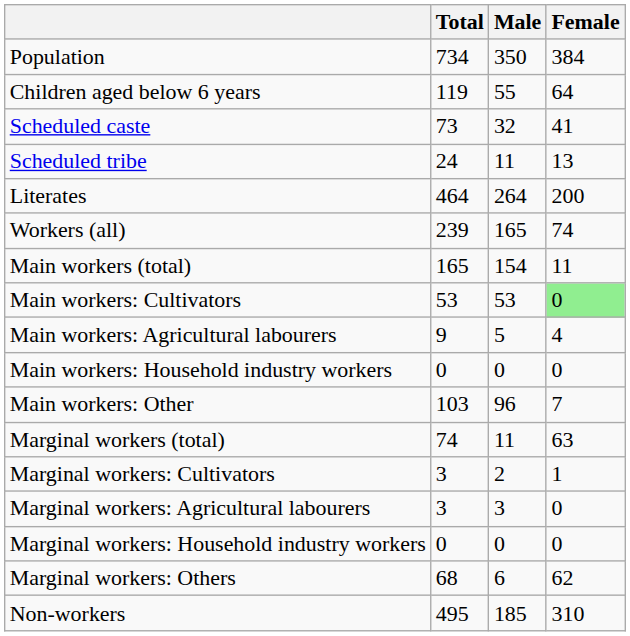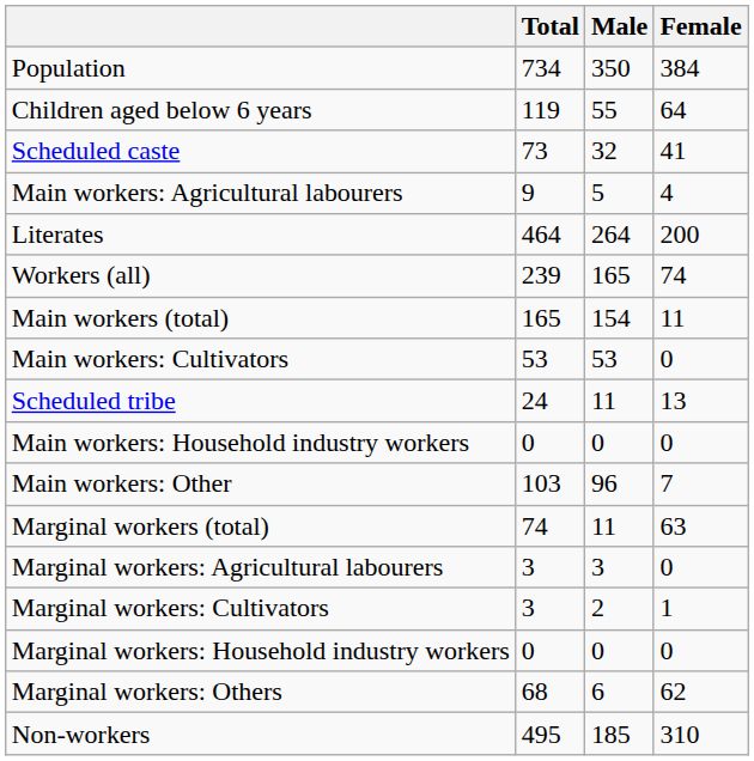rows swapped: Scheduled tribe <-> Main workers: Agricultural labourers
Main workers: Cultivators | Female: lightgreen background -> no background
rows swapped: Marginal workers: Cultivators <-> Marginal workers: Agricultural labourers
